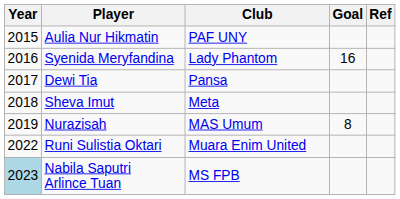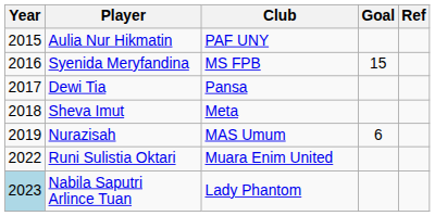Syenida Meryfandina | Club: Lady Phantom -> MS FPB
Syenida Meryfandina | Goal: 16 -> 15
Nurazisah | Goal: 8 -> 6
Nabila Saputri Arlince Tuan | Club: MS FPB -> Lady Phantom
